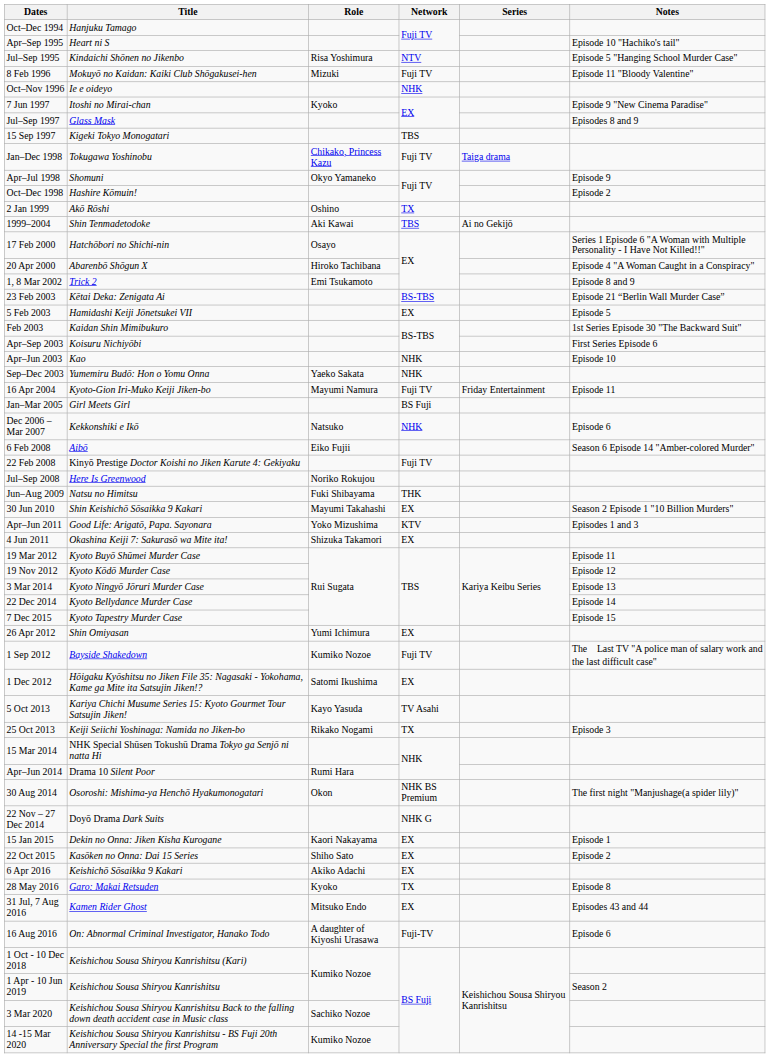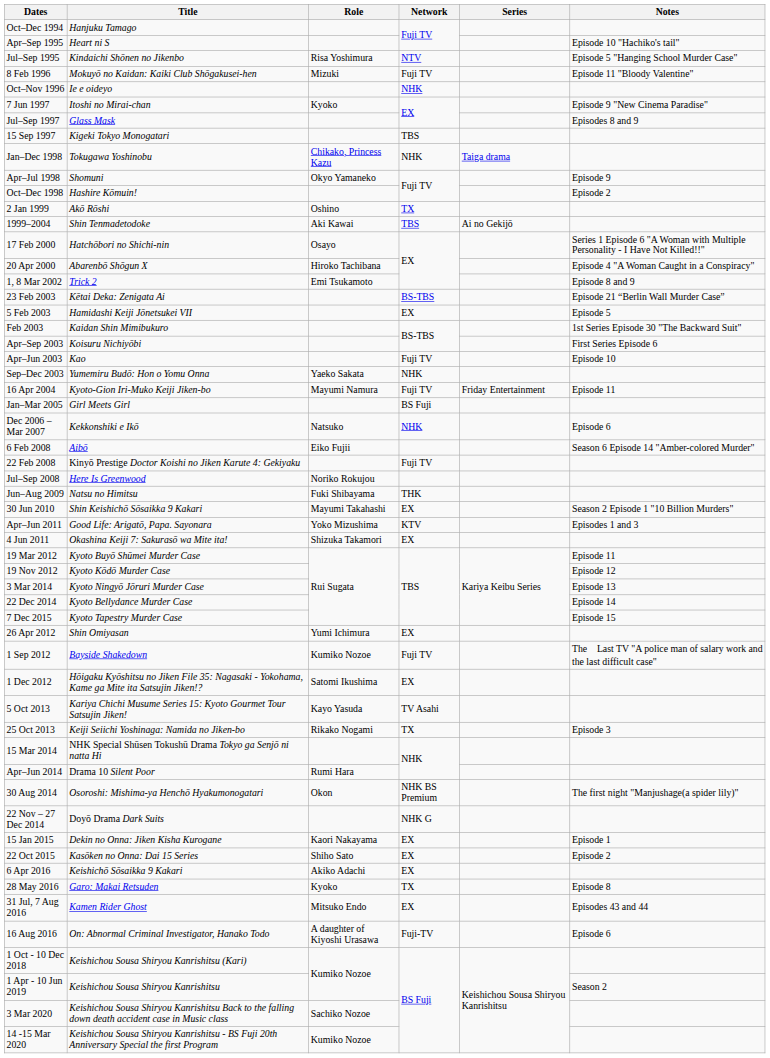Jan–Dec 1998 | Network: Fuji TV -> NHK
Apr–Jun 2003 | Network: NHK -> Fuji TV
